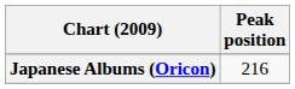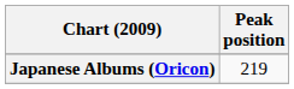Japanese Albums (Oricon) | Peak position: 216 -> 219
